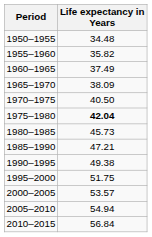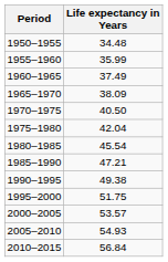1955–1960 | Life expectancy in Years: 35.82 -> 35.99
1975–1980 | Life expectancy in Years: bold -> normal
1980–1985 | Life expectancy in Years: 45.73 -> 45.54
2005–2010 | Life expectancy in Years: 54.94 -> 54.93
